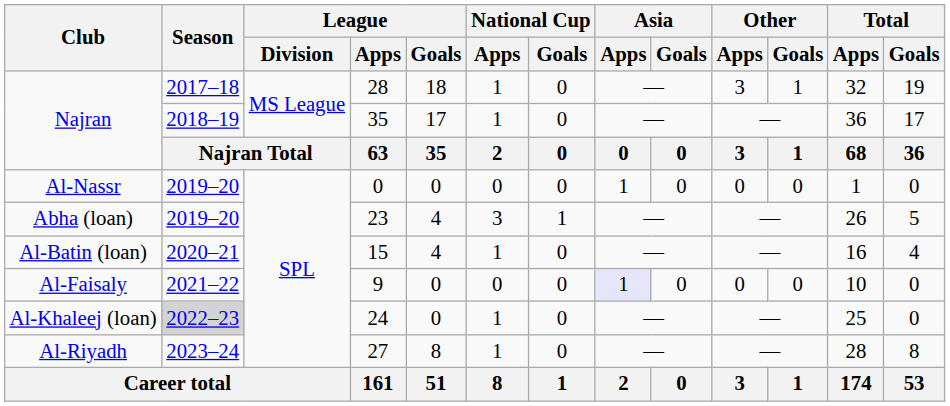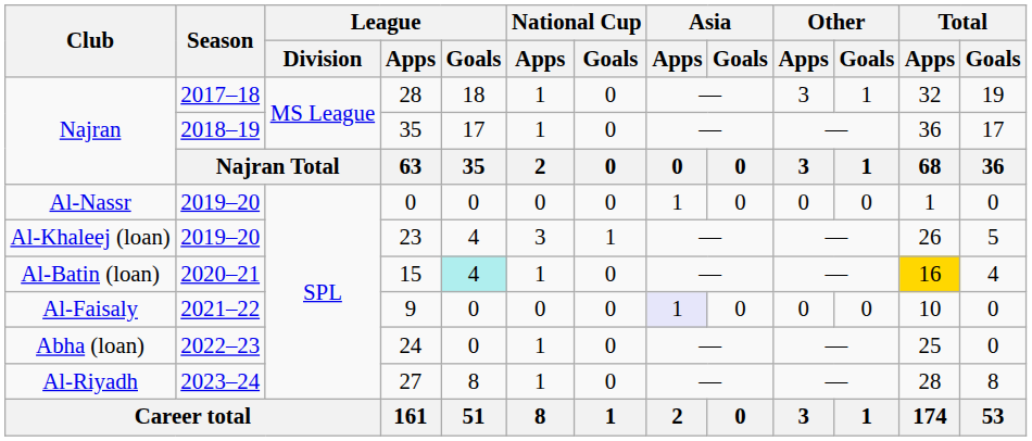23 | Club: Abha (loan) -> Al-Khaleej (loan)
15 | League / Goals: no background -> paleturquoise background
15 | Total / Apps: no background -> gold background
24 | Club: Al-Khaleej (loan) -> Abha (loan)
24 | Season: lightgrey background -> no background
